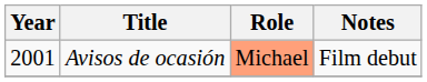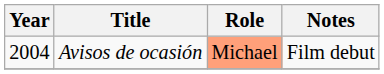Avisos de ocasión | Year: 2001 -> 2004
